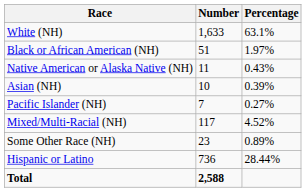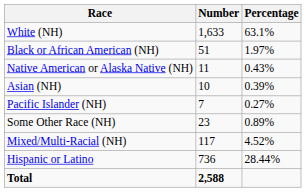rows swapped: Some Other Race (NH) <-> Mixed/Multi-Racial (NH)
